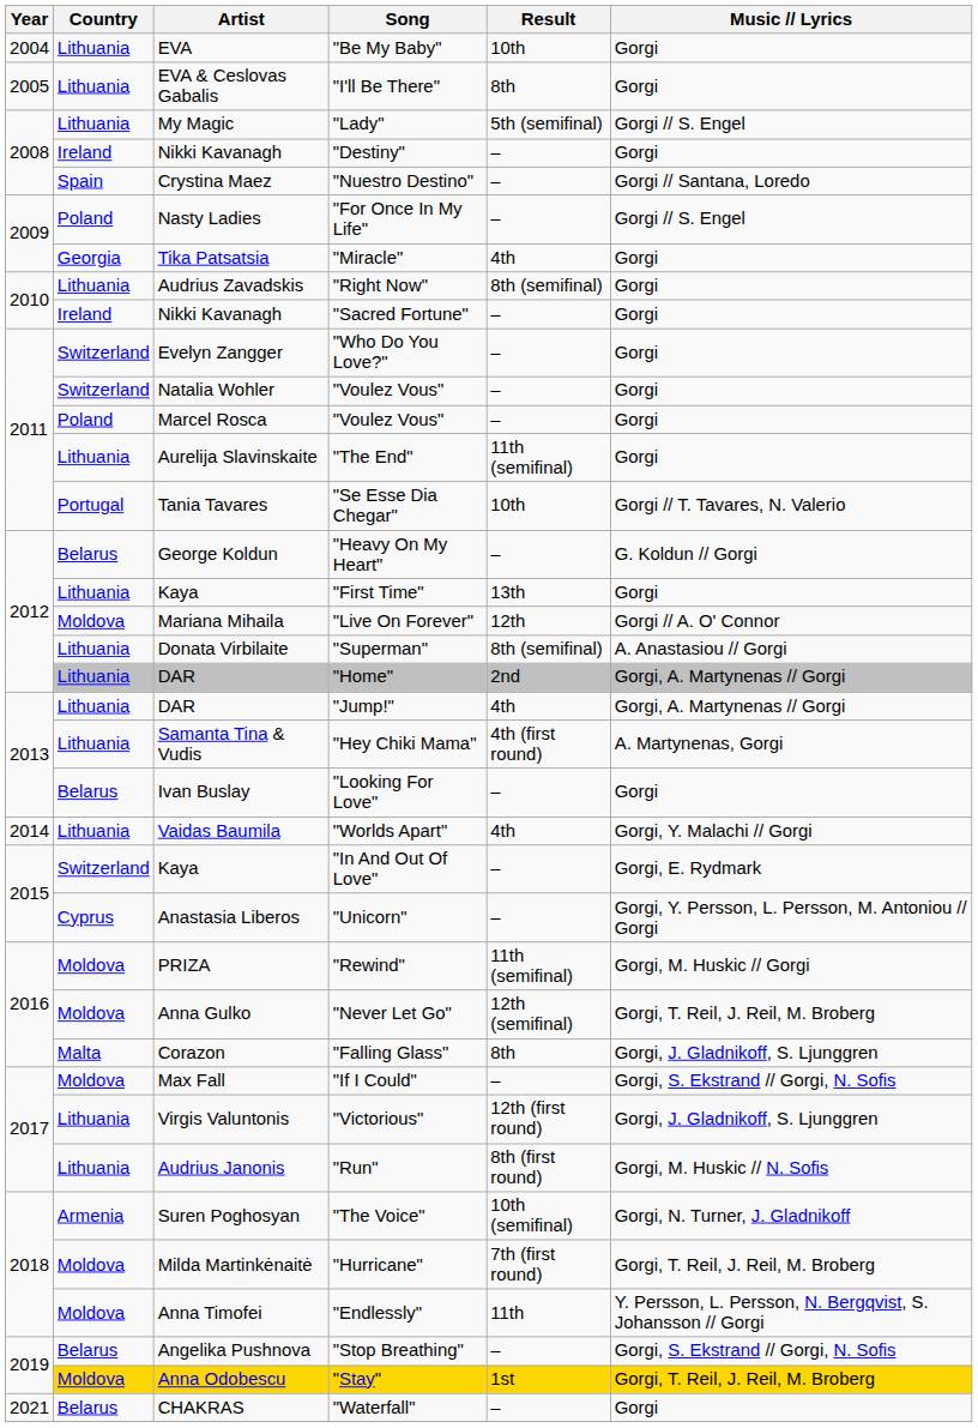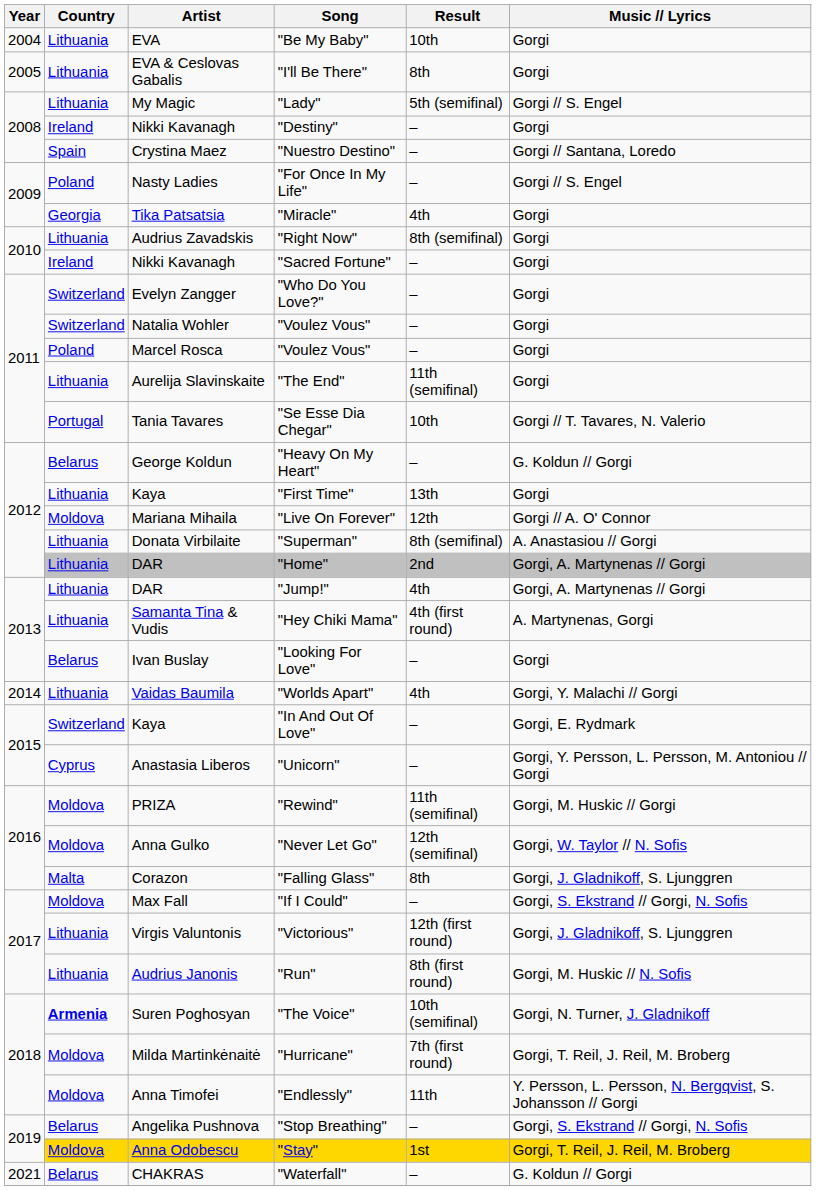"Never Let Go" | Music // Lyrics: Gorgi, T. Reil, J. Reil, M. Broberg -> Gorgi, W. Taylor // N. Sofis
"The Voice" | Country: normal -> bold
"Waterfall" | Music // Lyrics: Gorgi -> G. Koldun // Gorgi
